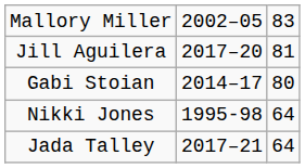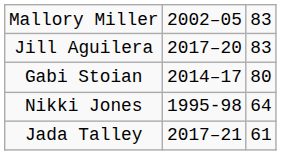Jill Aguilera | column 3: 81 -> 83
Jada Talley | column 3: 64 -> 61
